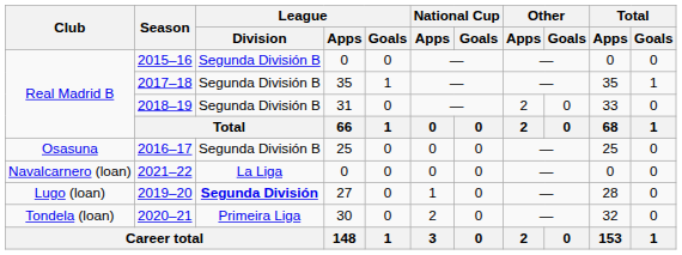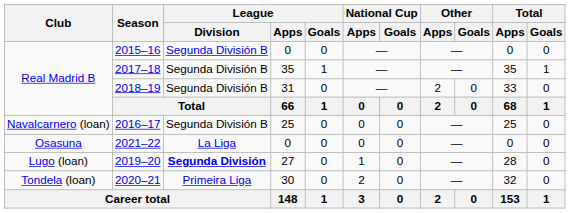2016–17 | Club: Osasuna -> Navalcarnero (loan)
2021–22 | Club: Navalcarnero (loan) -> Osasuna
